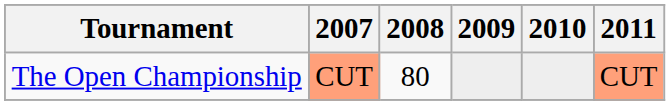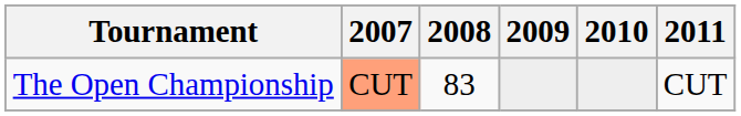The Open Championship | 2008: 80 -> 83
The Open Championship | 2011: lightsalmon background -> no background
